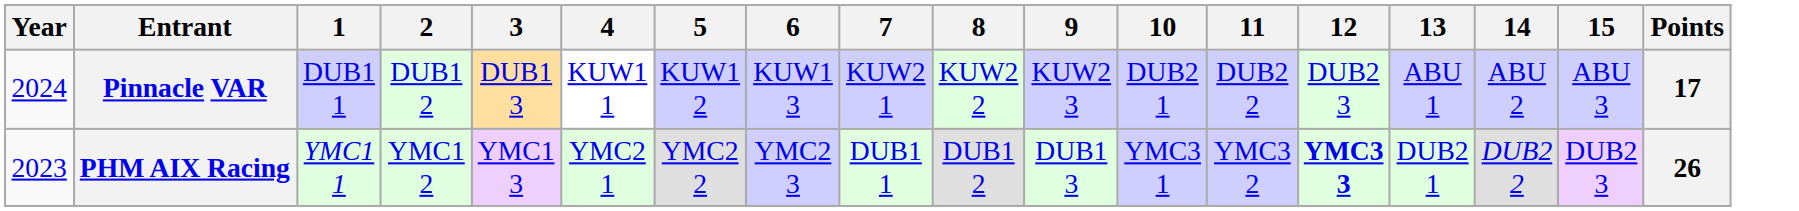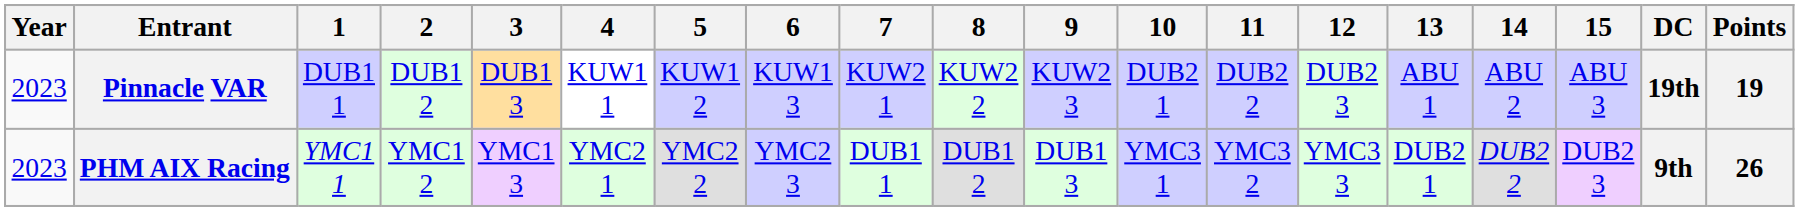+ column: DC | 19th | 9th
Pinnacle VAR | Year: 2024 -> 2023
Pinnacle VAR | Points: 17 -> 19
PHM AIX Racing | 12: bold -> normal
